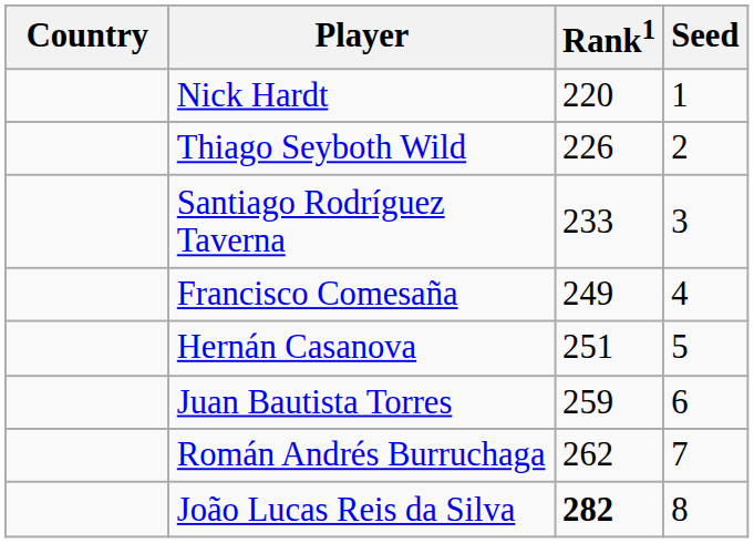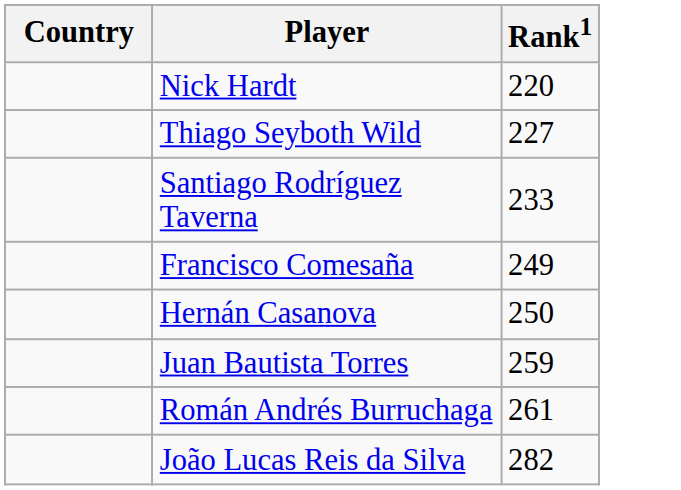- column: Seed | 1 | 2 | 3 | 4 | 5 | 6 | 7 | 8
Thiago Seyboth Wild | Rank1: 226 -> 227
Hernán Casanova | Rank1: 251 -> 250
Román Andrés Burruchaga | Rank1: 262 -> 261
João Lucas Reis da Silva | Rank1: bold -> normal
